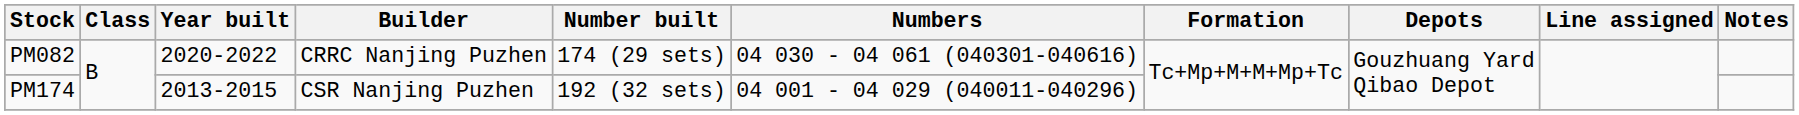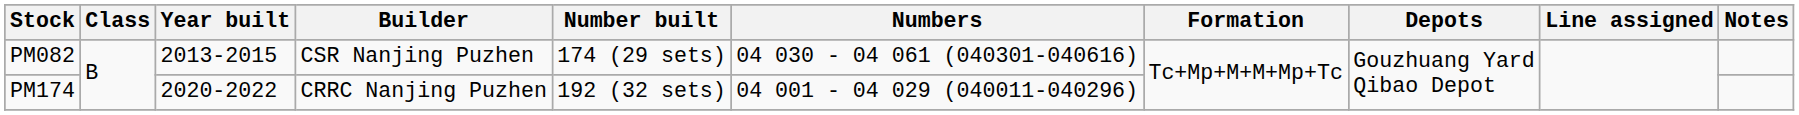PM082 | Year built: 2020-2022 -> 2013-2015
PM082 | Builder: CRRC Nanjing Puzhen -> CSR Nanjing Puzhen
PM174 | Year built: 2013-2015 -> 2020-2022
PM174 | Builder: CSR Nanjing Puzhen -> CRRC Nanjing Puzhen
